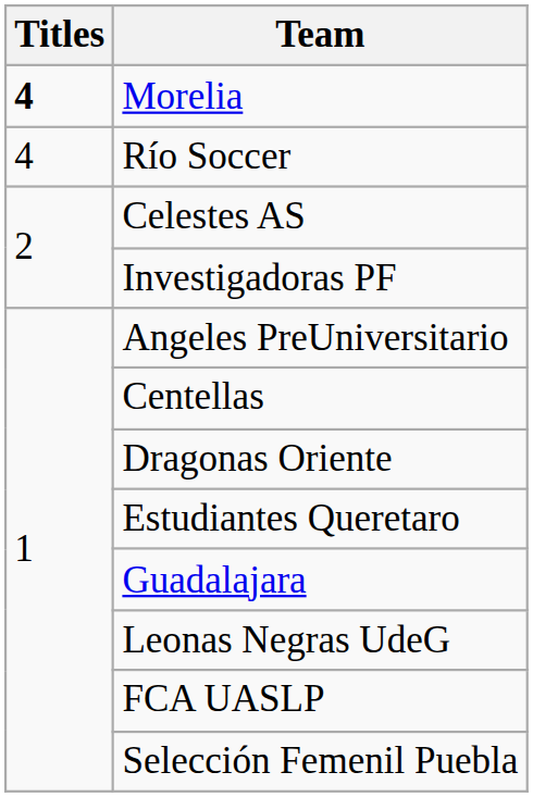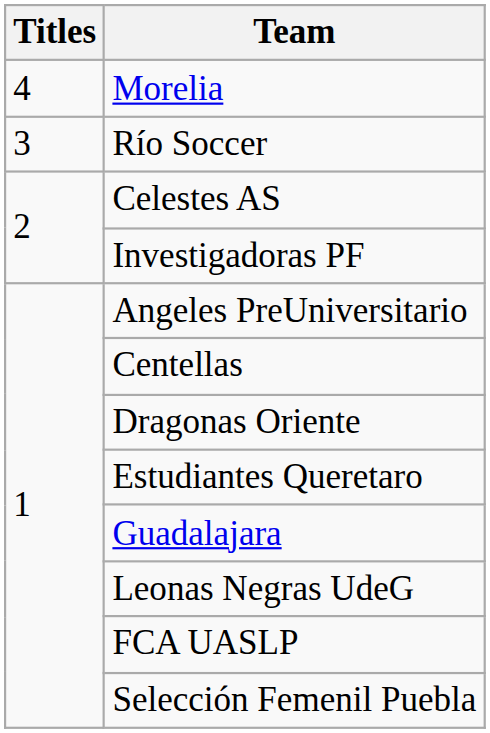Morelia | Titles: bold -> normal
Río Soccer | Titles: 4 -> 3
